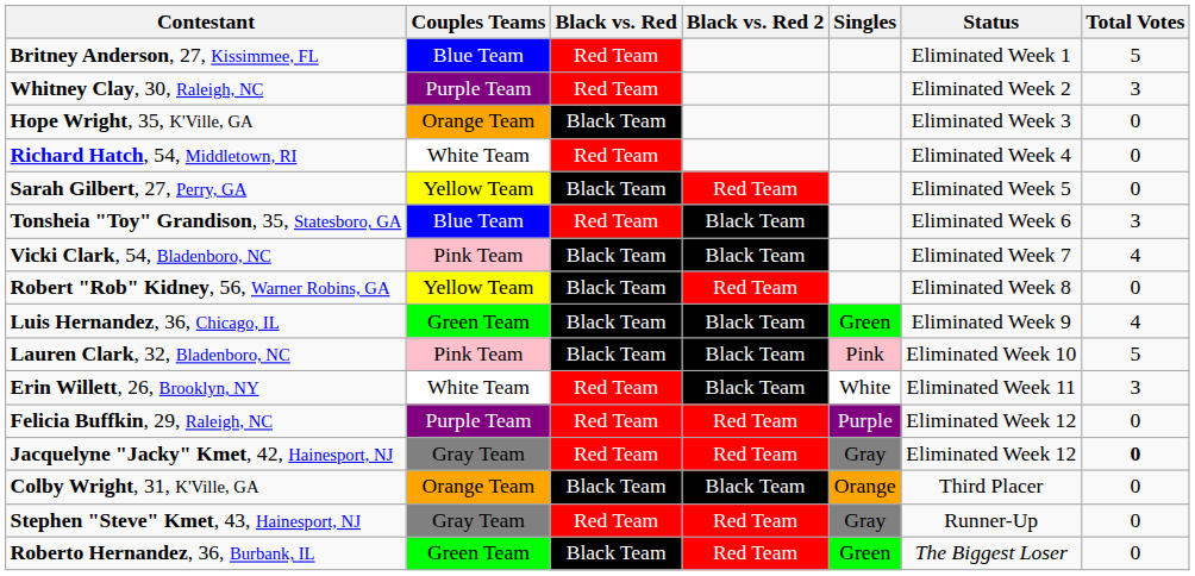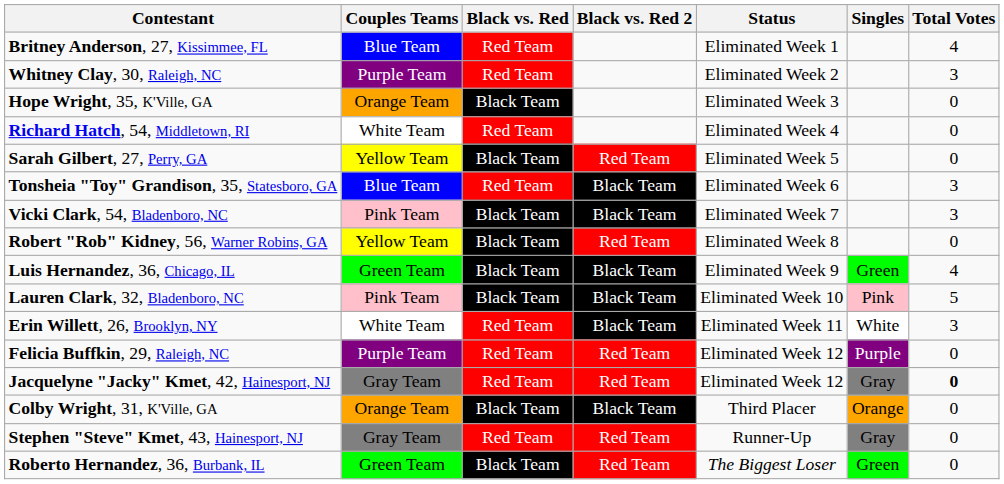columns swapped: Singles <-> Status
Britney Anderson, 27, Kissimmee, FL | Total Votes: 5 -> 4
Vicki Clark, 54, Bladenboro, NC | Total Votes: 4 -> 3
